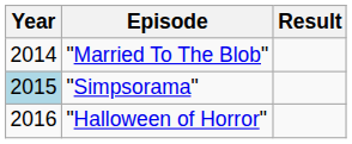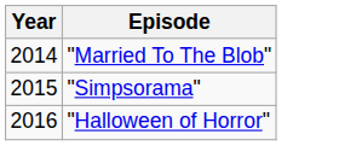- column: Result
"Simpsorama" | Year: lightblue background -> no background
